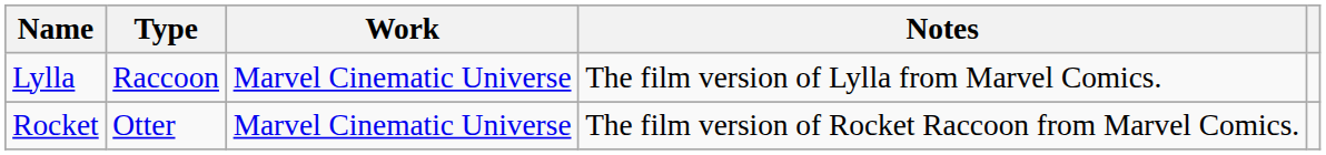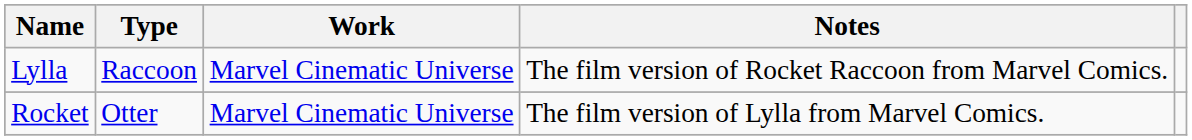Lylla | Notes: The film version of Lylla from Marvel Comics. -> The film version of Rocket Raccoon from Marvel Comics.
Rocket | Notes: The film version of Rocket Raccoon from Marvel Comics. -> The film version of Lylla from Marvel Comics.
